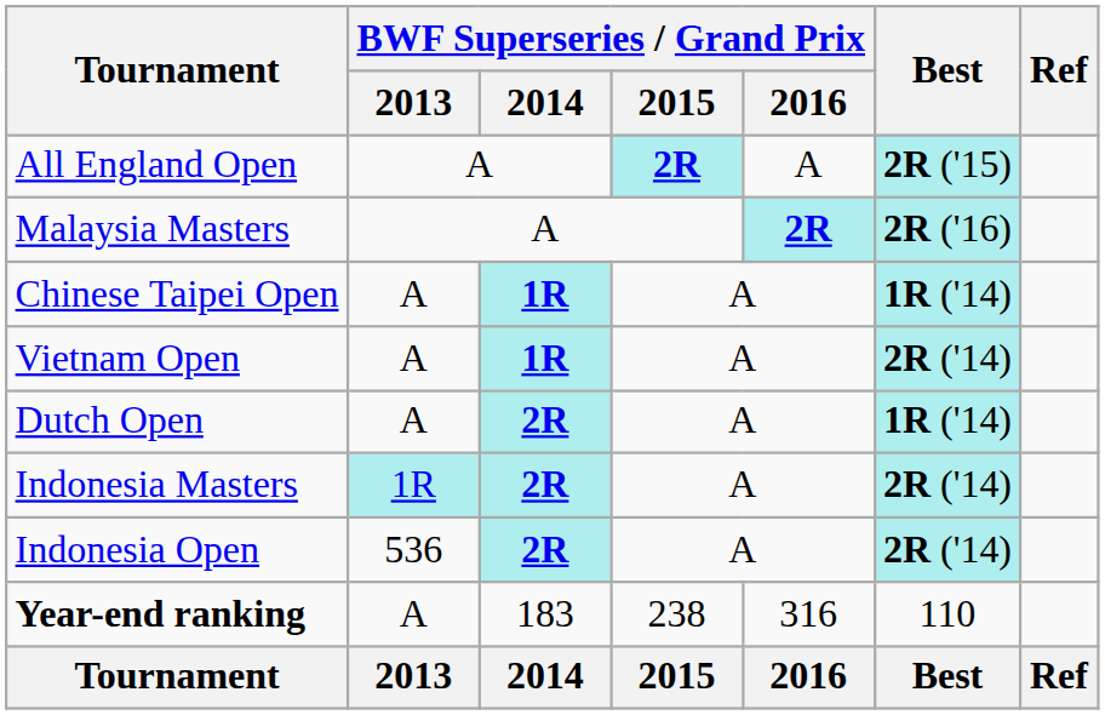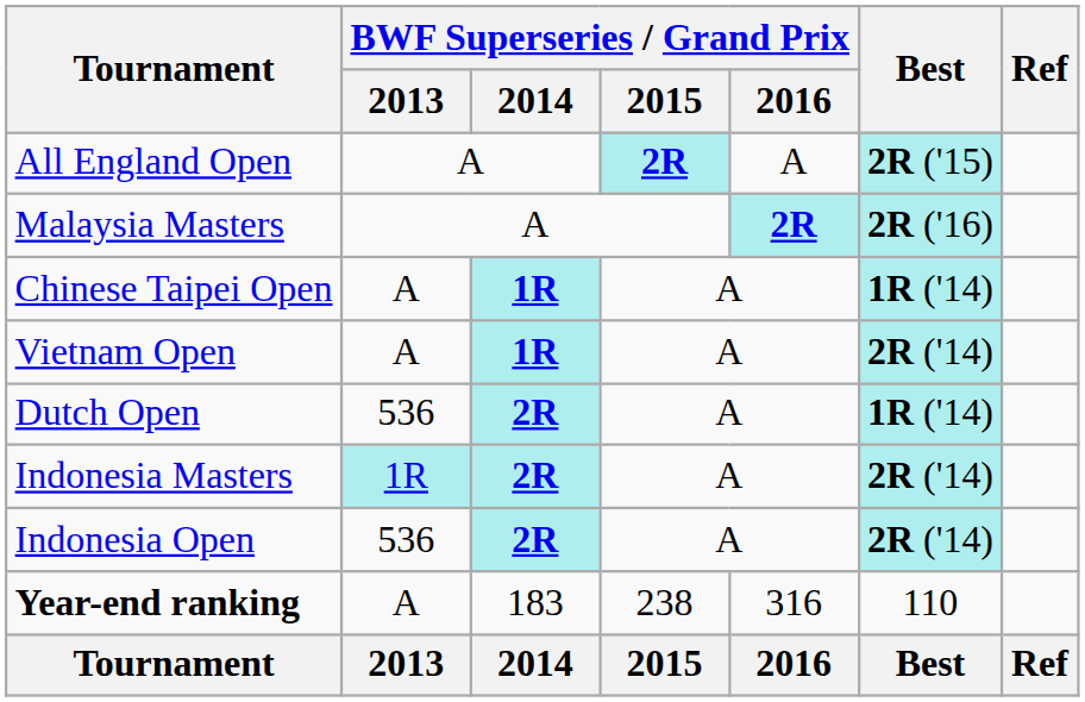Dutch Open | BWF Superseries / Grand Prix / 2013: A -> 536
